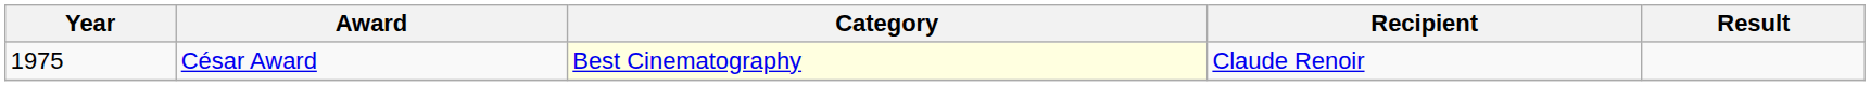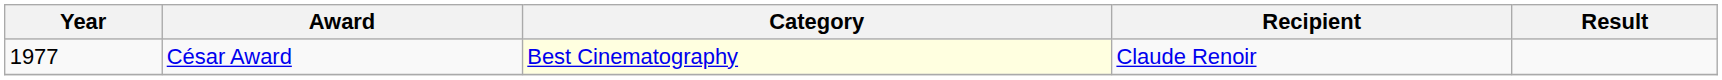César Award | Year: 1975 -> 1977
